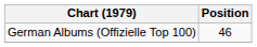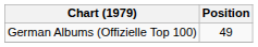German Albums (Offizielle Top 100) | Position: 46 -> 49
